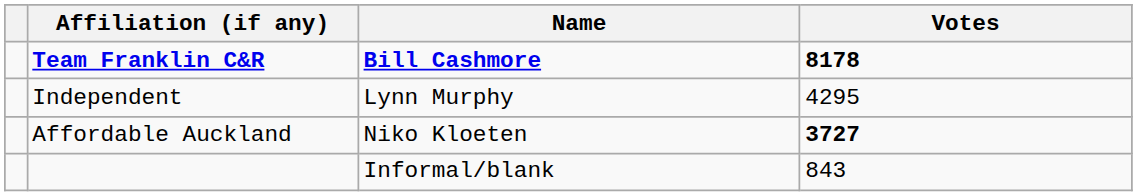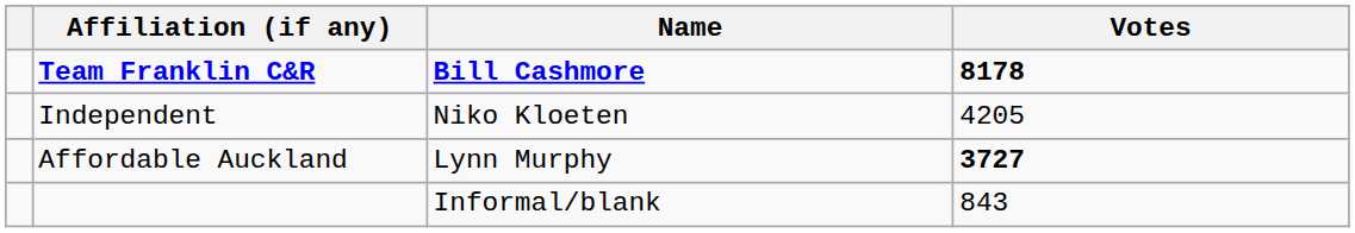Independent | Name: Lynn Murphy -> Niko Kloeten
Independent | Votes: 4295 -> 4205
Affordable Auckland | Name: Niko Kloeten -> Lynn Murphy
